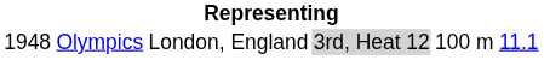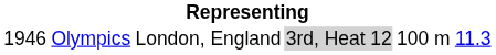Olympics | column 1: 1948 -> 1946
Olympics | column 6: 11.1 -> 11.3
